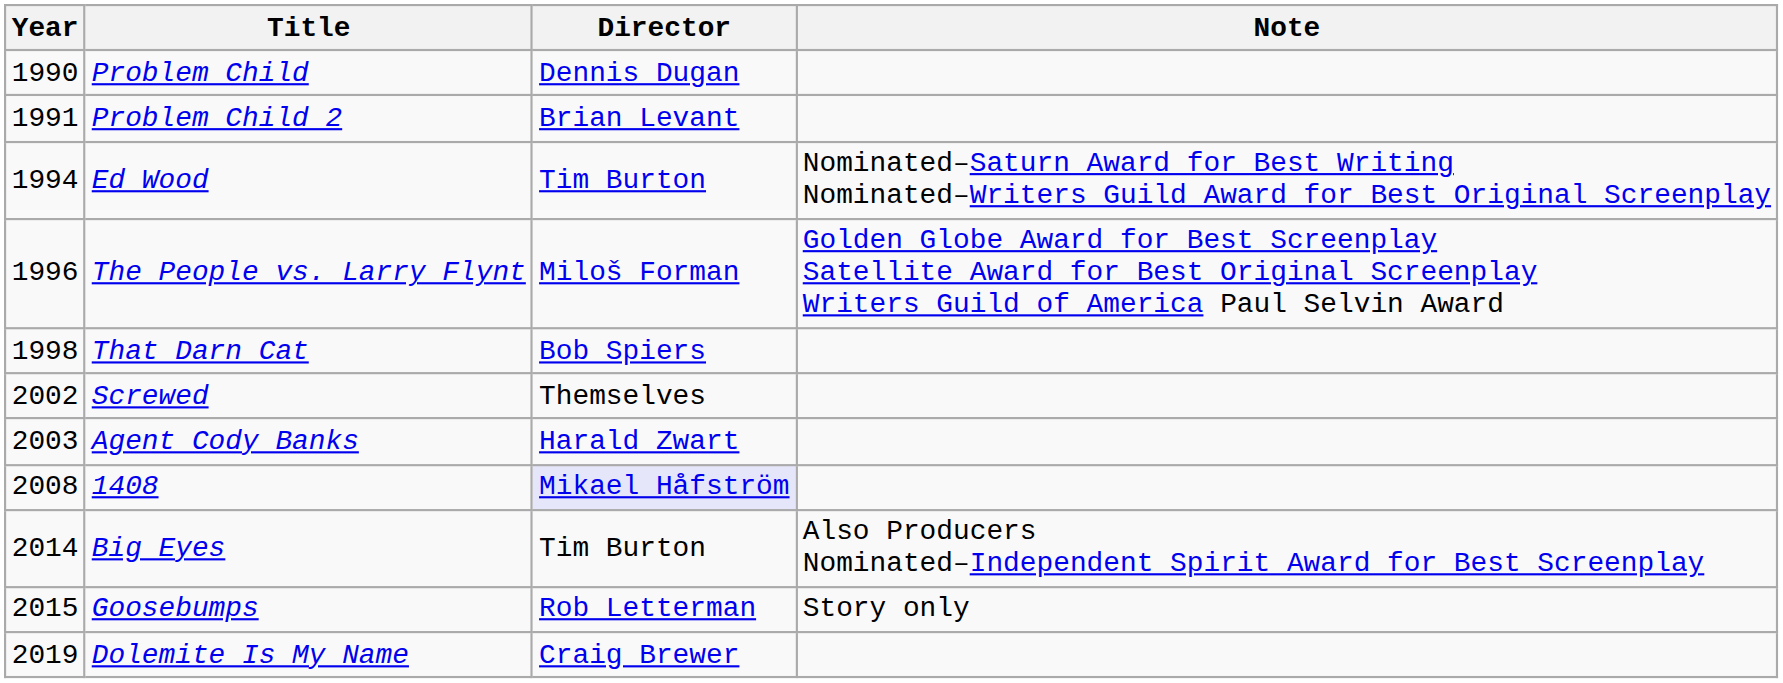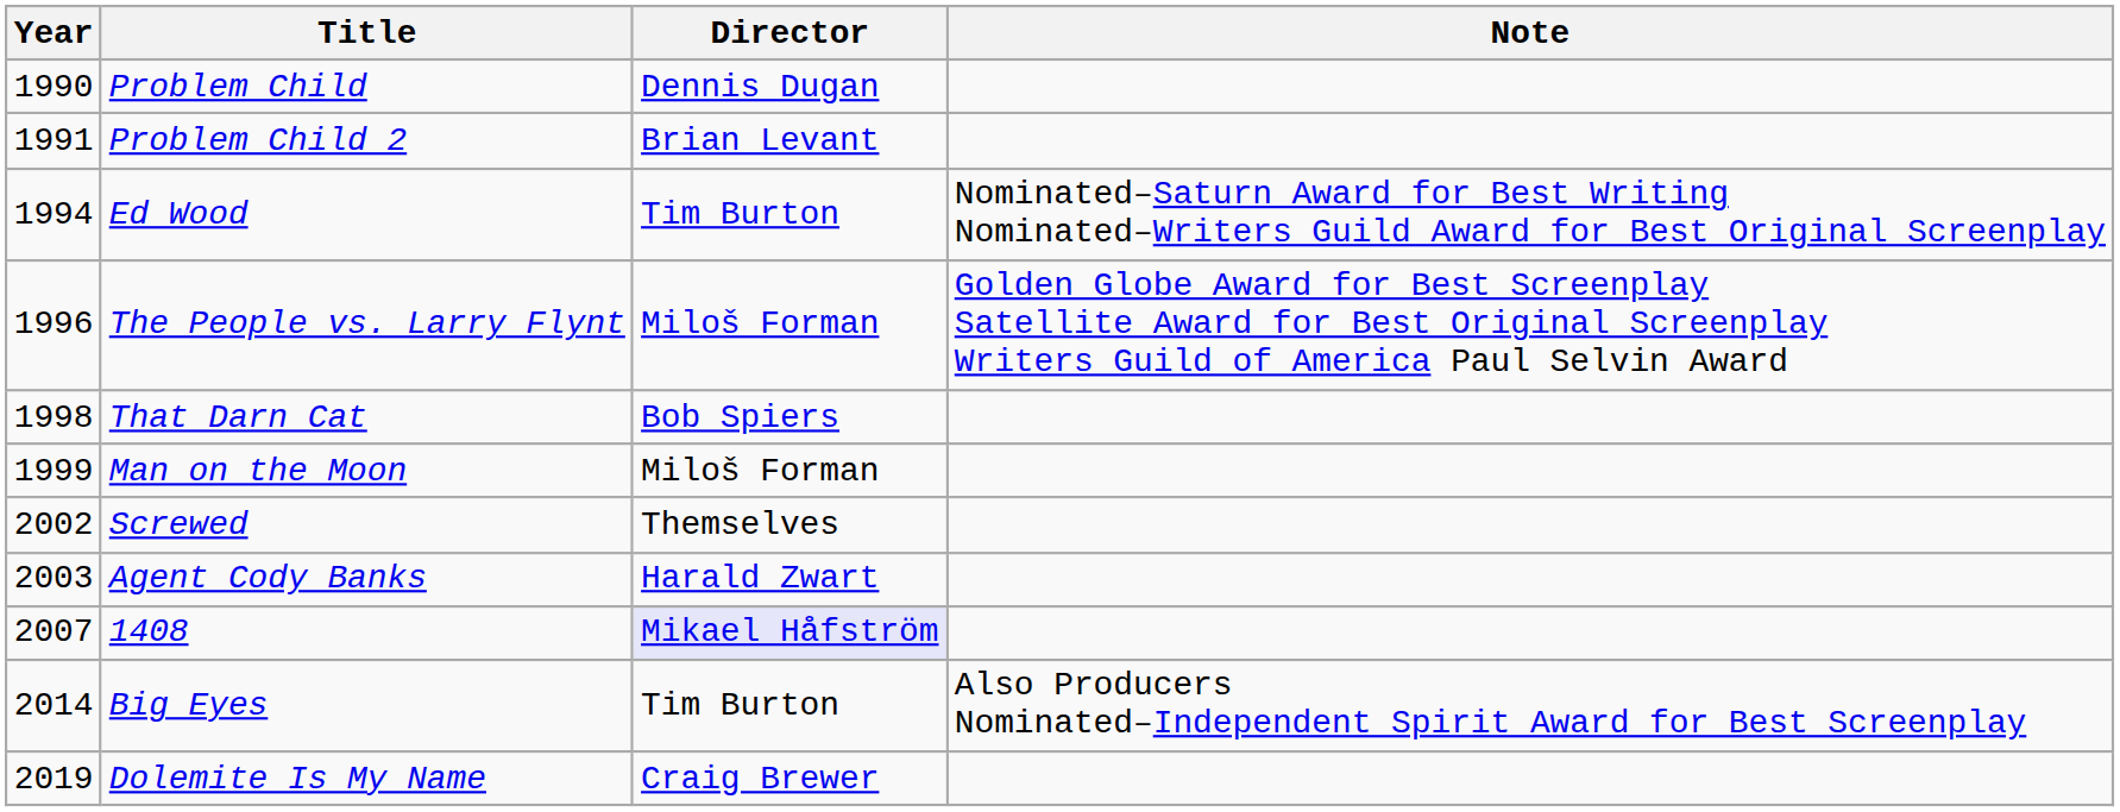+ row: 1999 | Man on the Moon | Miloš Forman
1408 | Year: 2008 -> 2007
- row: 2015 | Goosebumps | Rob Letterman | Story only
